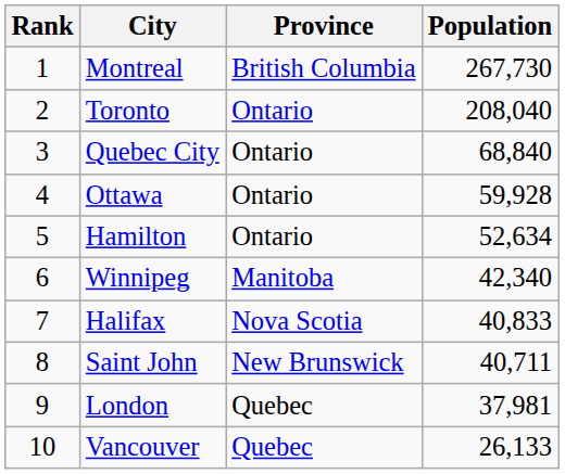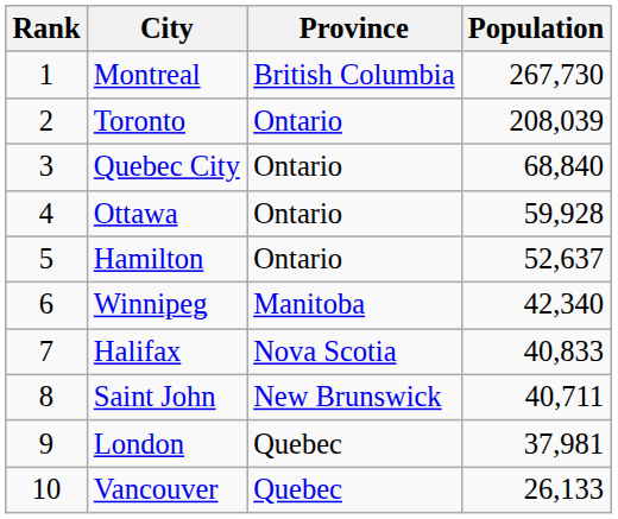Toronto | Population: 208,040 -> 208,039
Hamilton | Population: 52,634 -> 52,637
